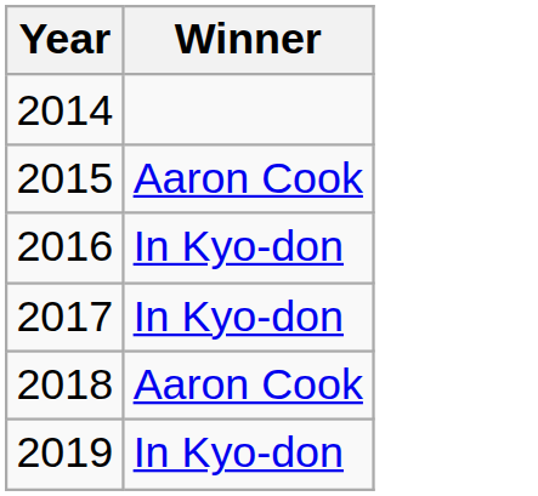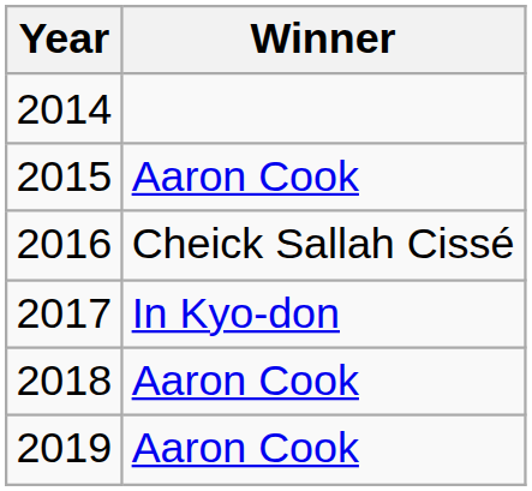2016 | Winner: In Kyo-don -> Cheick Sallah Cissé
2019 | Winner: In Kyo-don -> Aaron Cook
